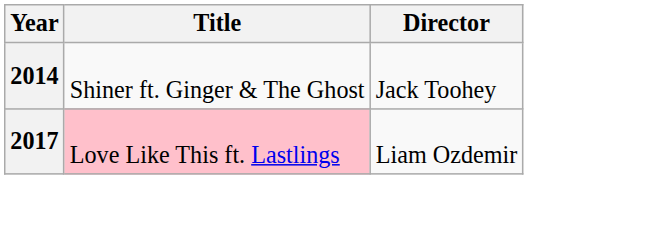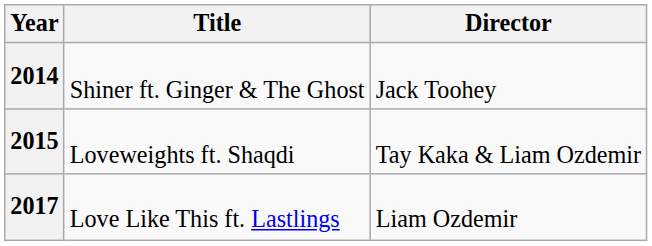+ row: 2015 | Loveweights ft. Shaqdi | Tay Kaka & Liam Ozdemir
2017 | Title: pink background -> no background
